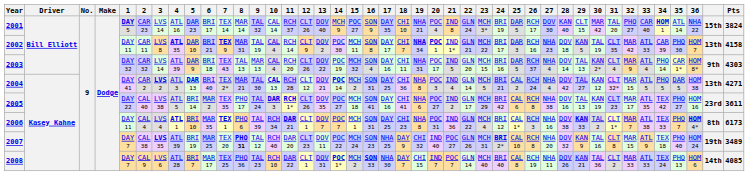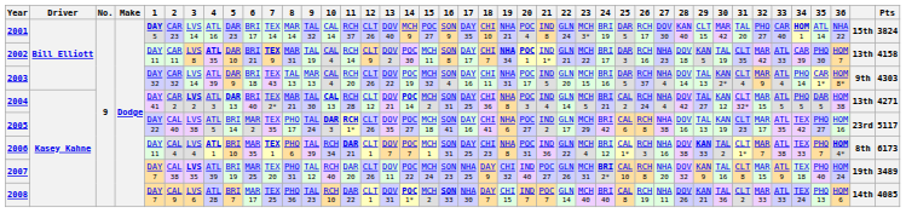2005 | Pts: 3611 -> 5117
2007 | 8: bold -> normal
2007 | 12: CLT 23 -> CLT 26
